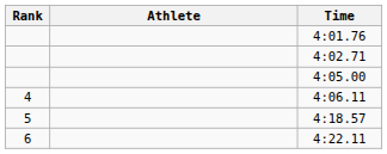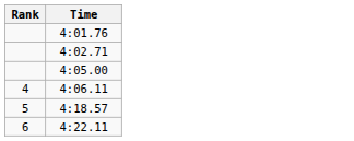- column: Athlete
